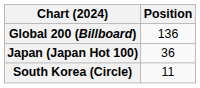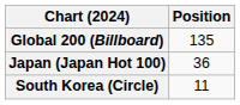Global 200 (Billboard) | Position: 136 -> 135
